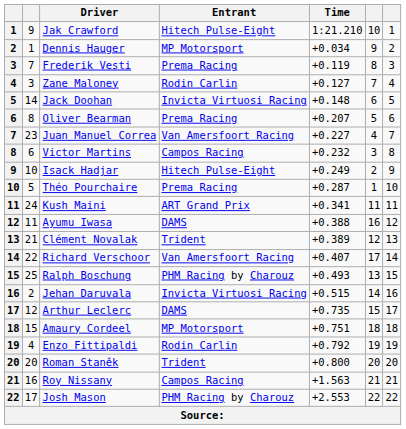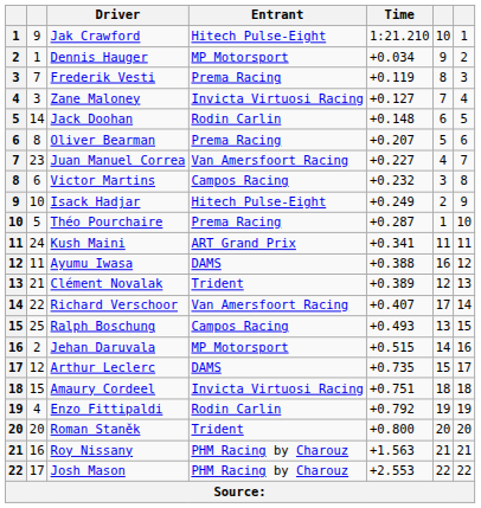Zane Maloney | Entrant: Rodin Carlin -> Invicta Virtuosi Racing
Jack Doohan | Entrant: Invicta Virtuosi Racing -> Rodin Carlin
Ralph Boschung | Entrant: PHM Racing by Charouz -> Campos Racing
Jehan Daruvala | Entrant: Invicta Virtuosi Racing -> MP Motorsport
Amaury Cordeel | Entrant: MP Motorsport -> Invicta Virtuosi Racing
Roy Nissany | Entrant: Campos Racing -> PHM Racing by Charouz
